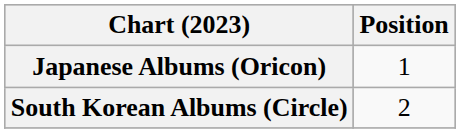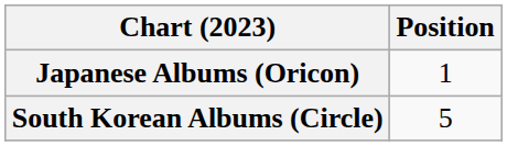South Korean Albums (Circle) | Position: 2 -> 5
